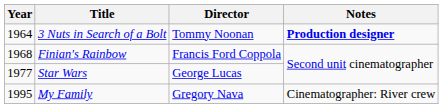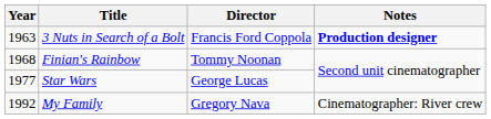3 Nuts in Search of a Bolt | Year: 1964 -> 1963
3 Nuts in Search of a Bolt | Director: Tommy Noonan -> Francis Ford Coppola
Finian's Rainbow | Director: Francis Ford Coppola -> Tommy Noonan
My Family | Year: 1995 -> 1992
